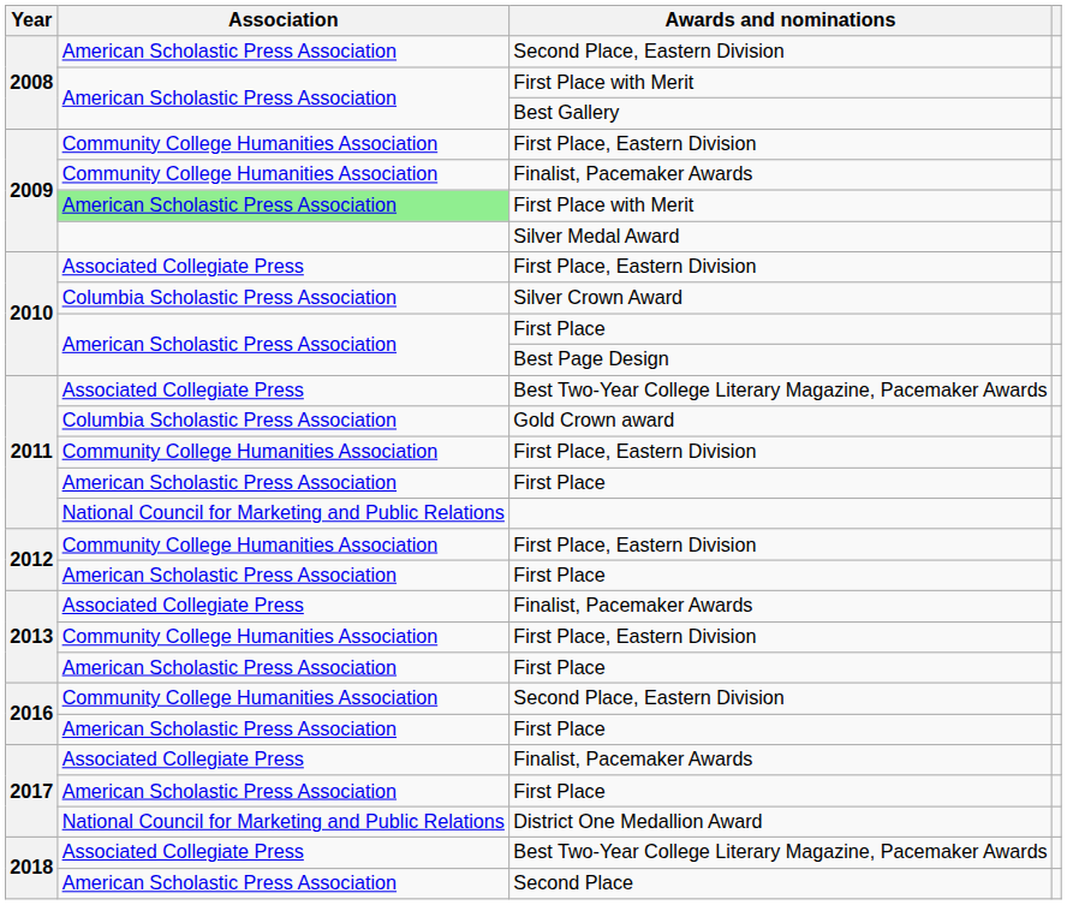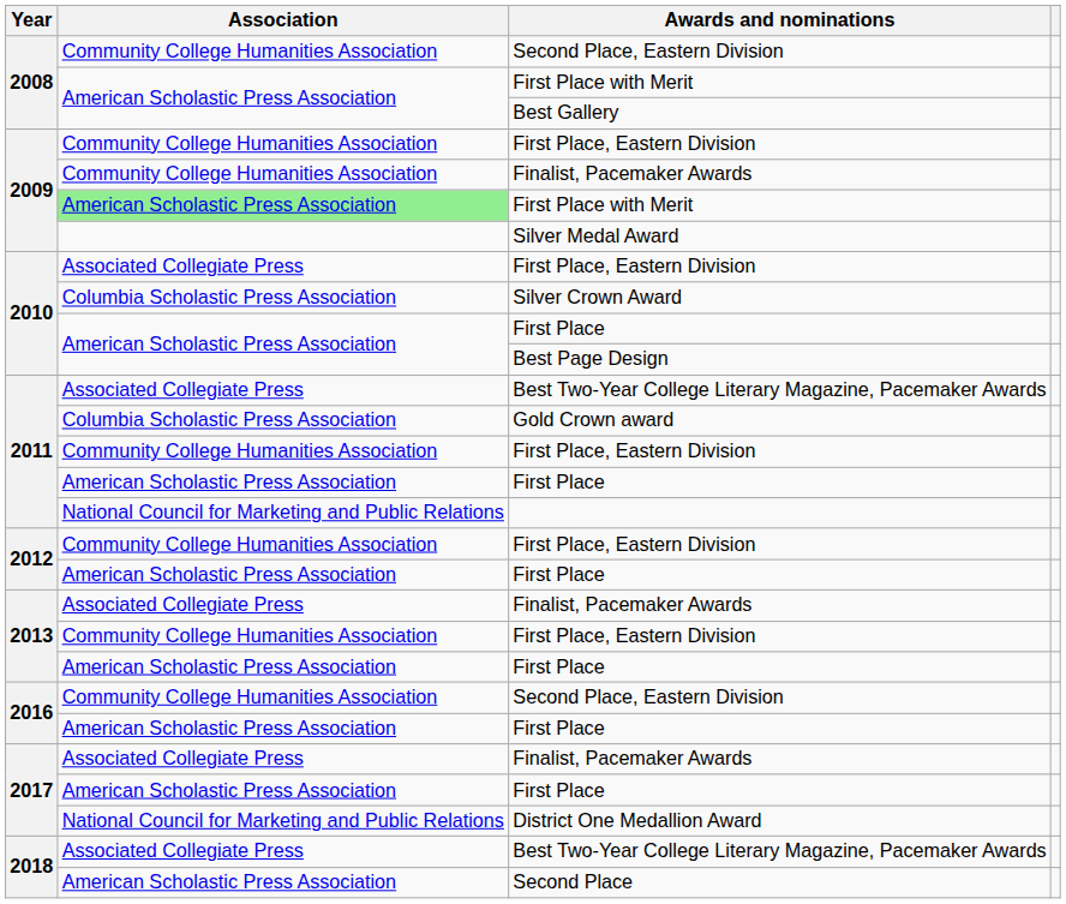2008 / Second Place, Eastern Division | Association: American Scholastic Press Association -> Community College Humanities Association
